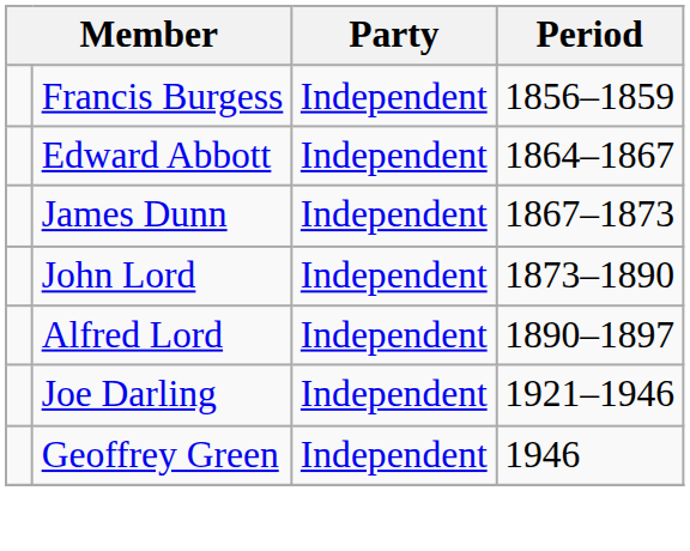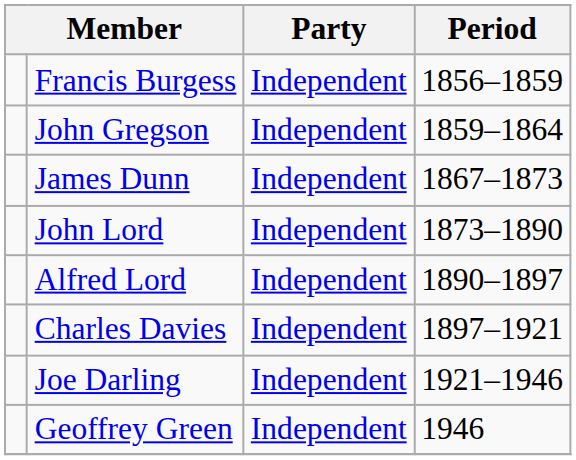+ row: John Gregson | Independent | 1859–1864
- row: Edward Abbott | Independent | 1864–1867
+ row: Charles Davies | Independent | 1897–1921
